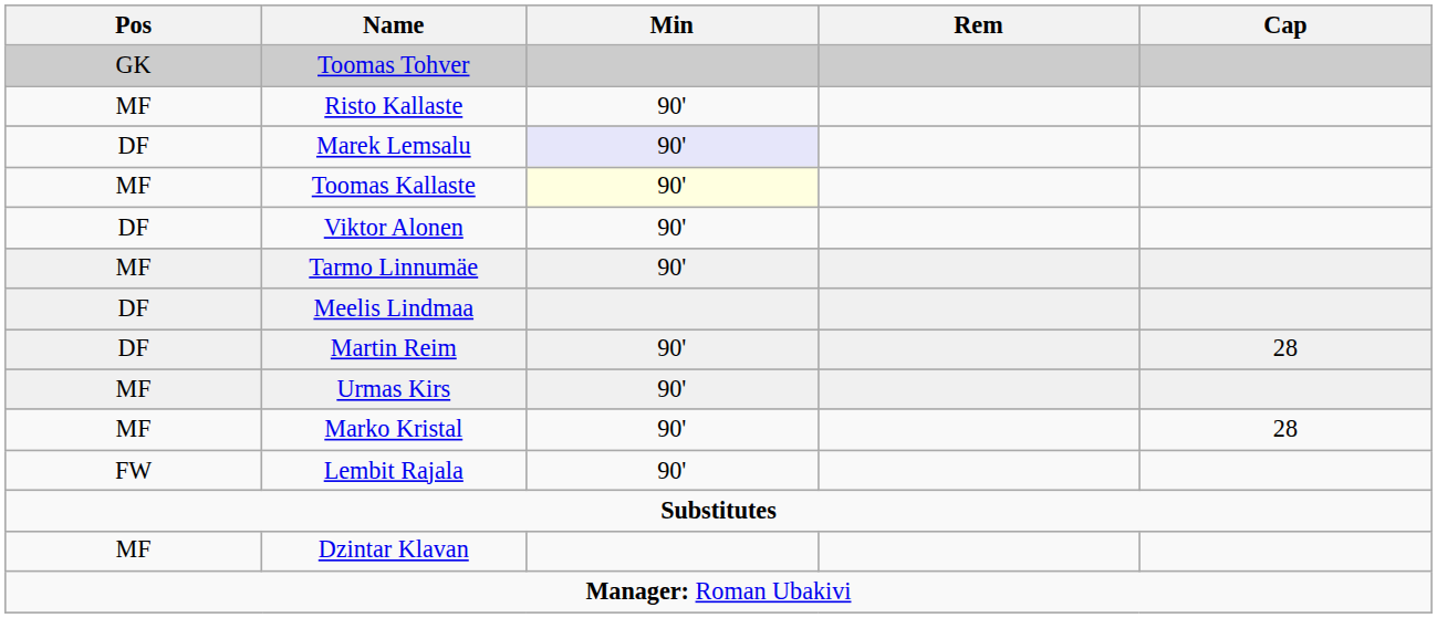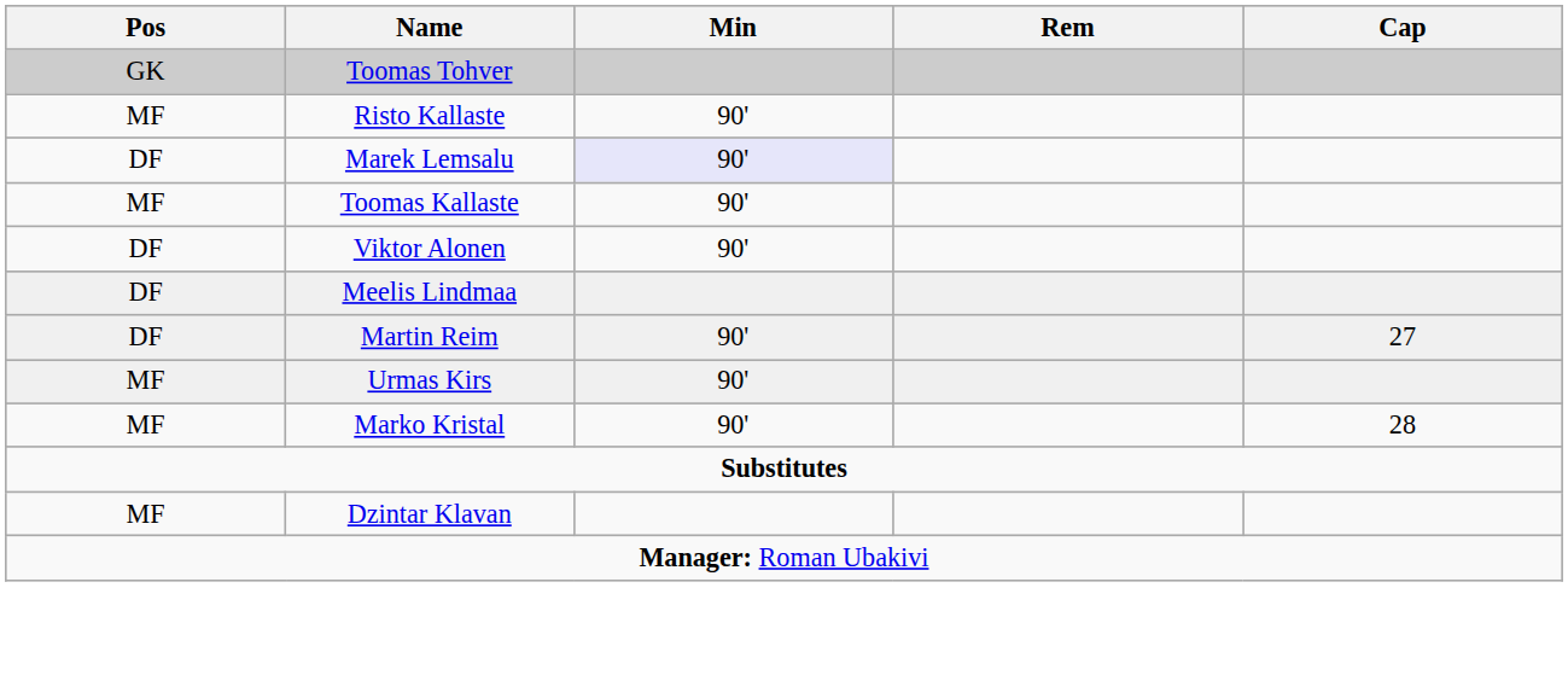Toomas Kallaste | Min: lightyellow background -> no background
- row: MF | Tarmo Linnumäe | 90'
Martin Reim | Cap: 28 -> 27
- row: FW | Lembit Rajala | 90'
